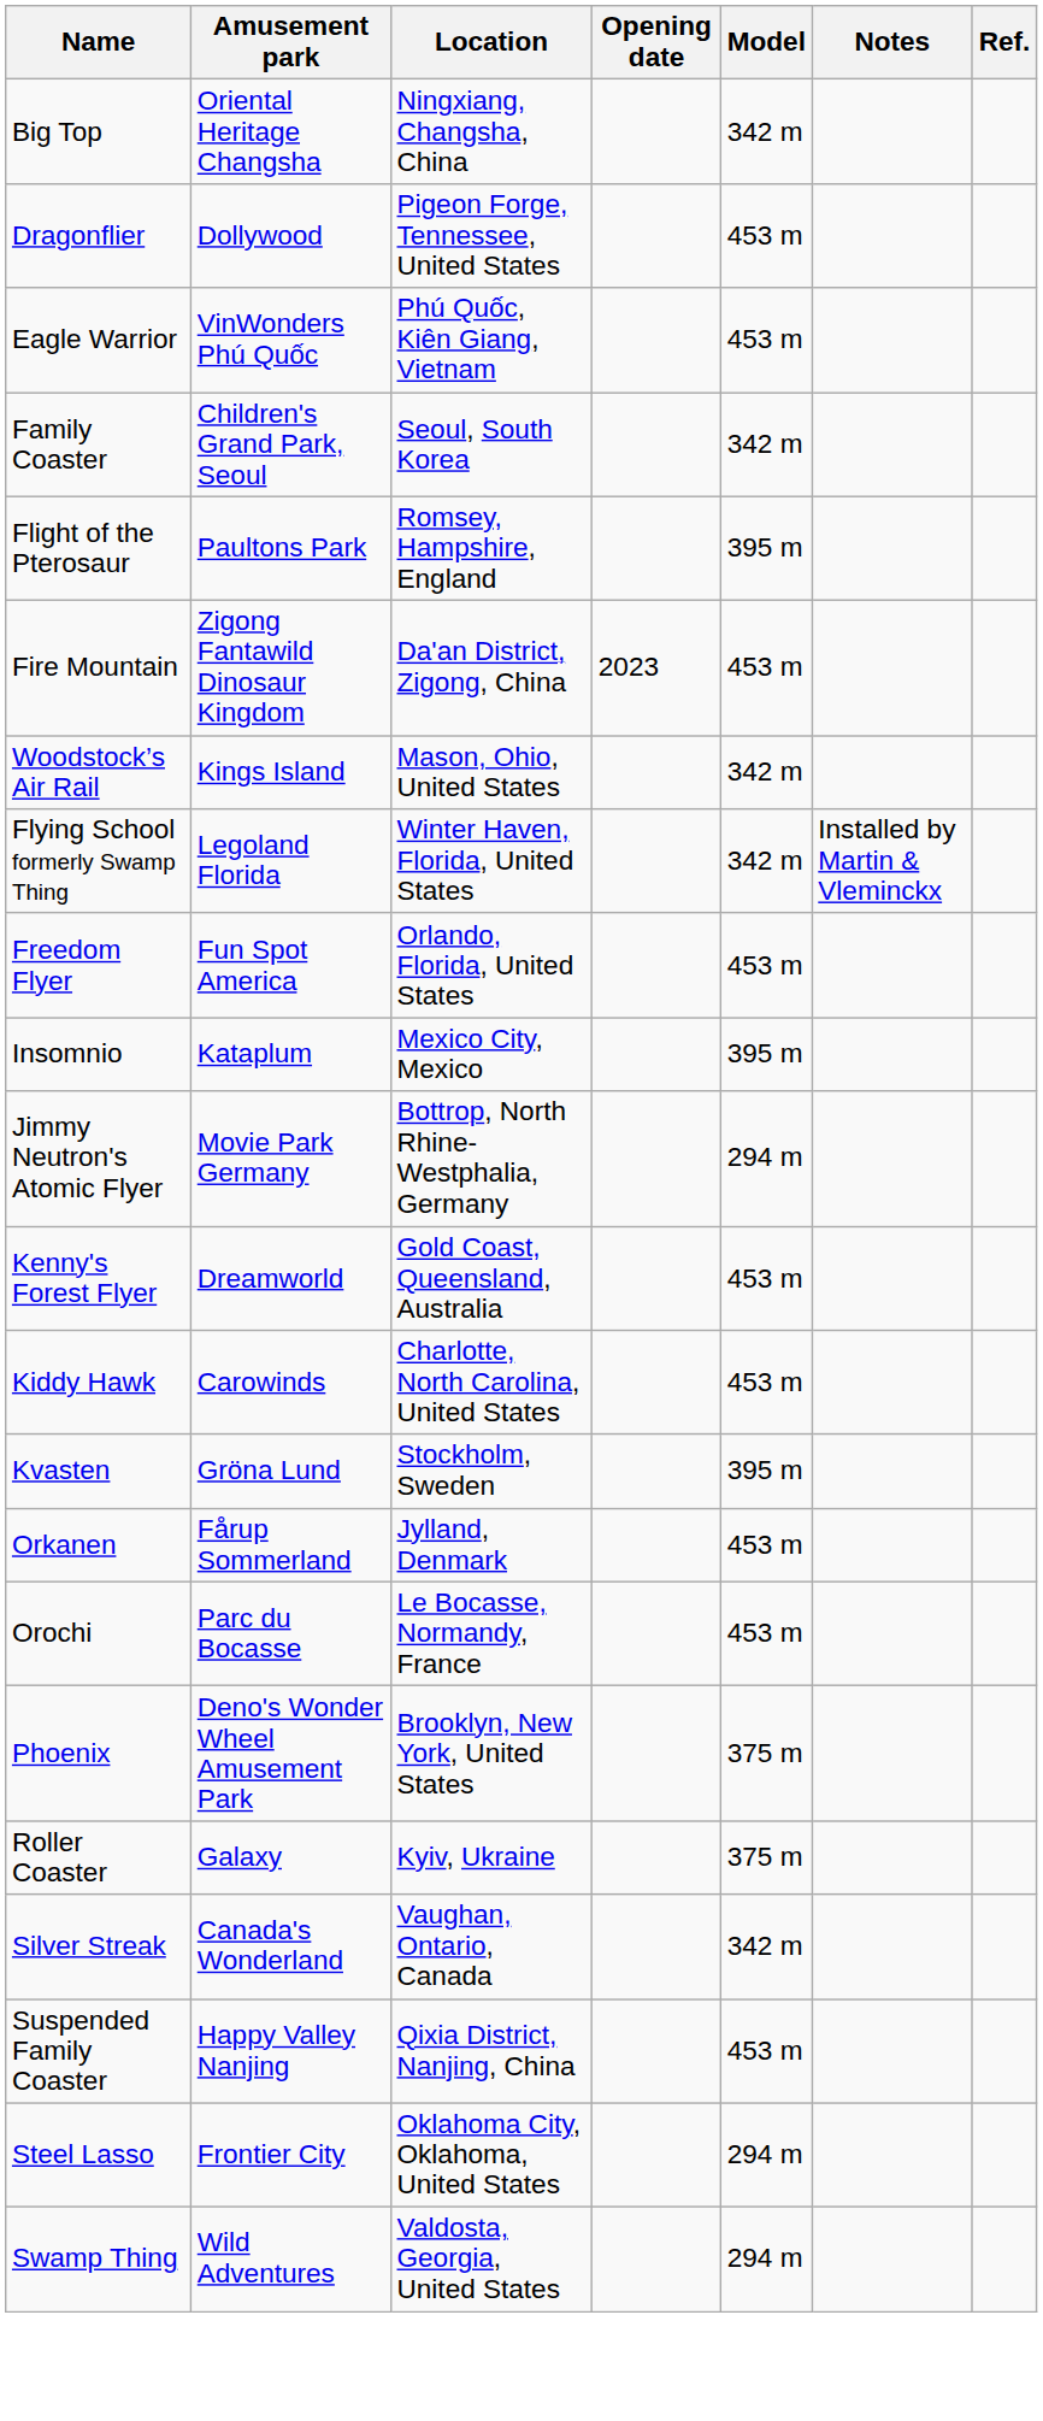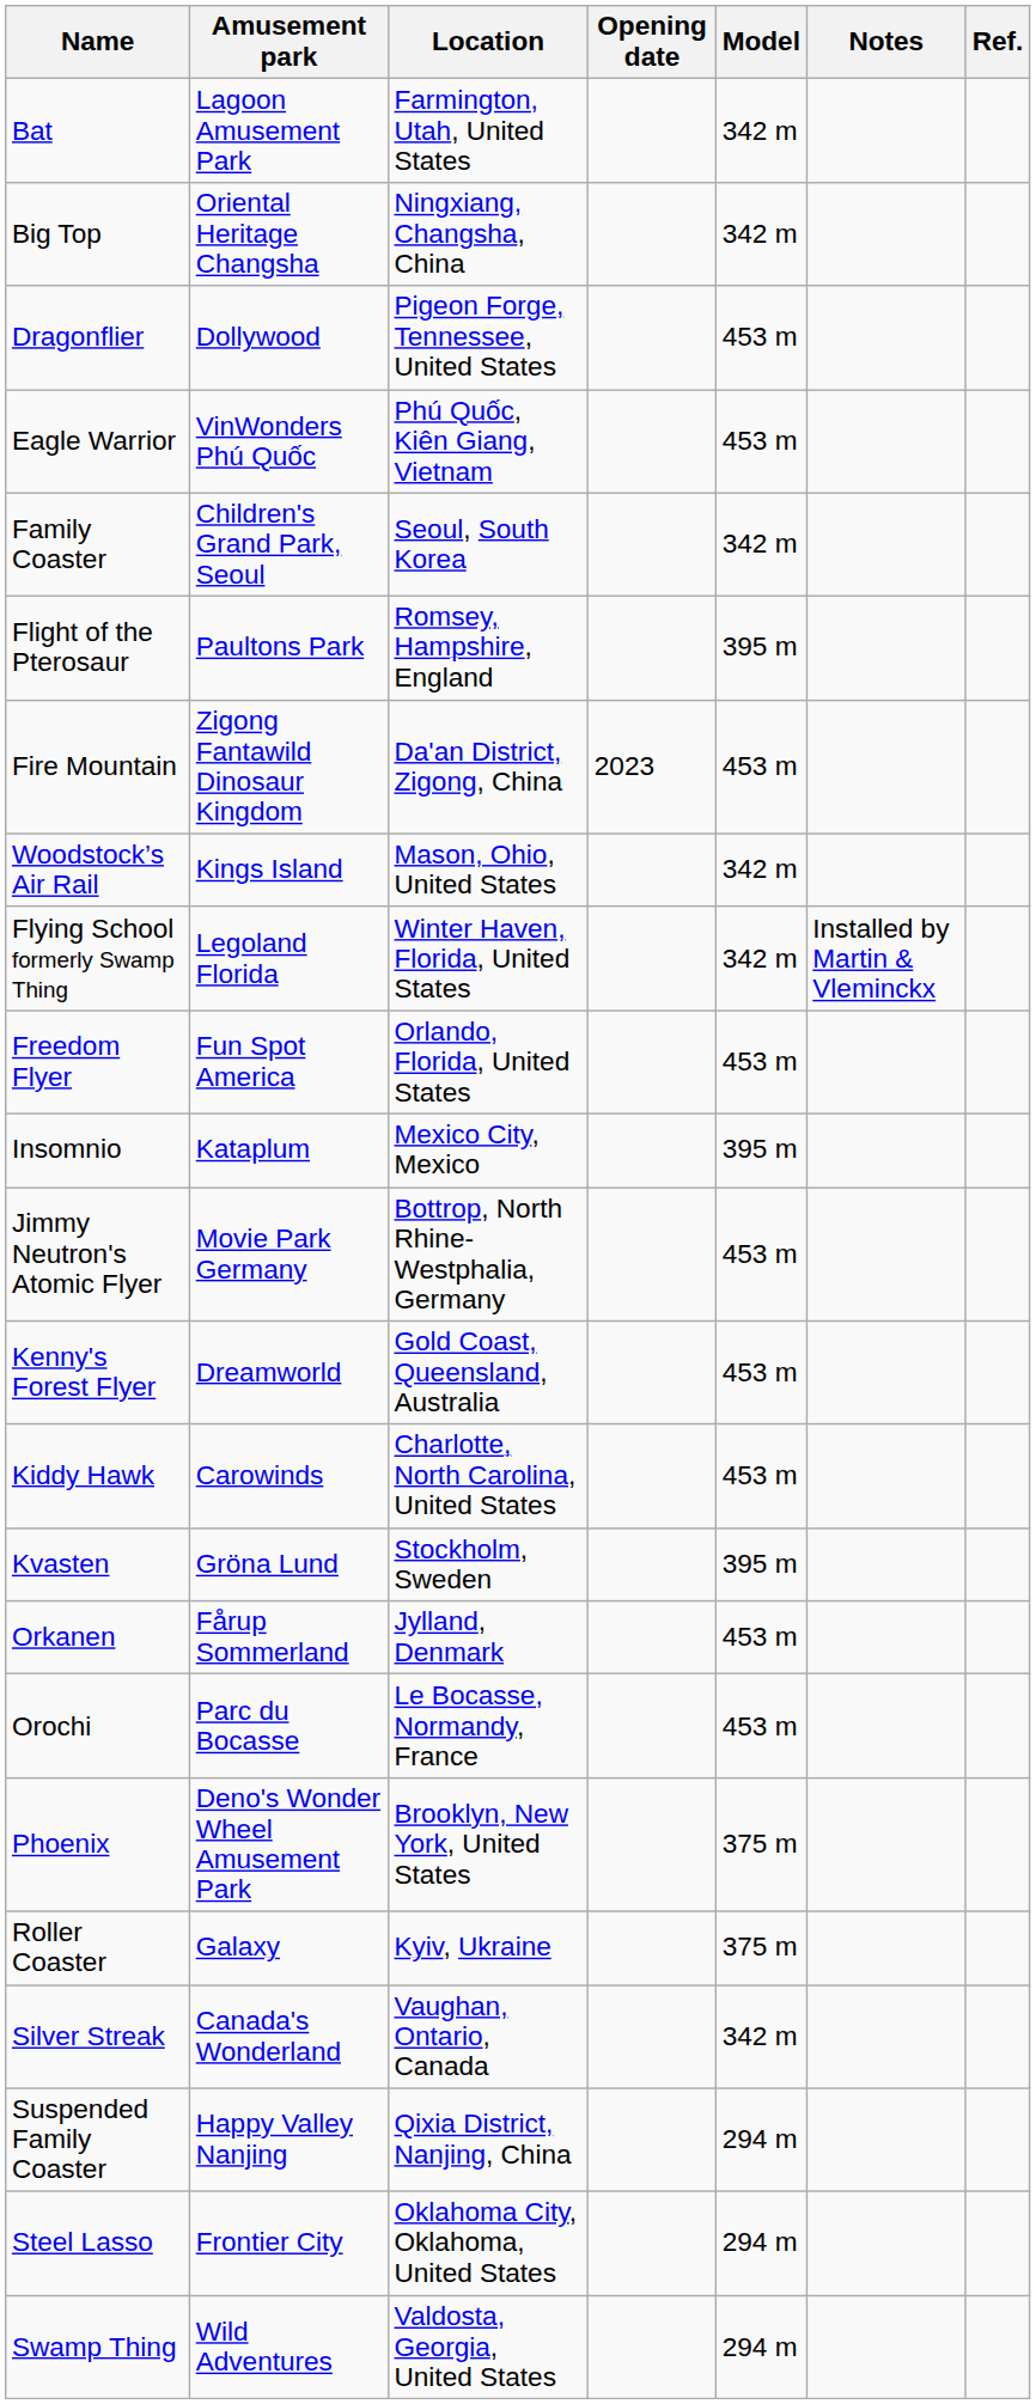+ row: Bat | Lagoon Amusement Park | Farmington, Utah, United States | 342 m
Jimmy Neutron's Atomic Flyer | Model: 294 m -> 453 m
Suspended Family Coaster | Model: 453 m -> 294 m
